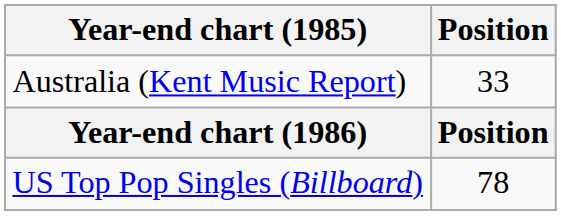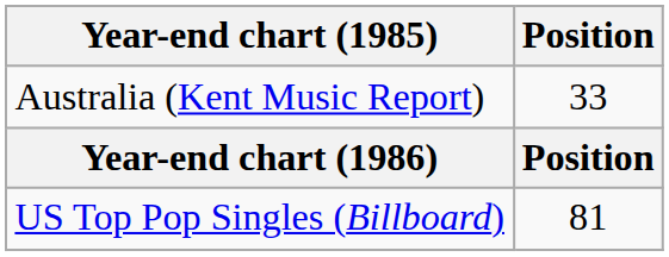US Top Pop Singles (Billboard) | Position: 78 -> 81
